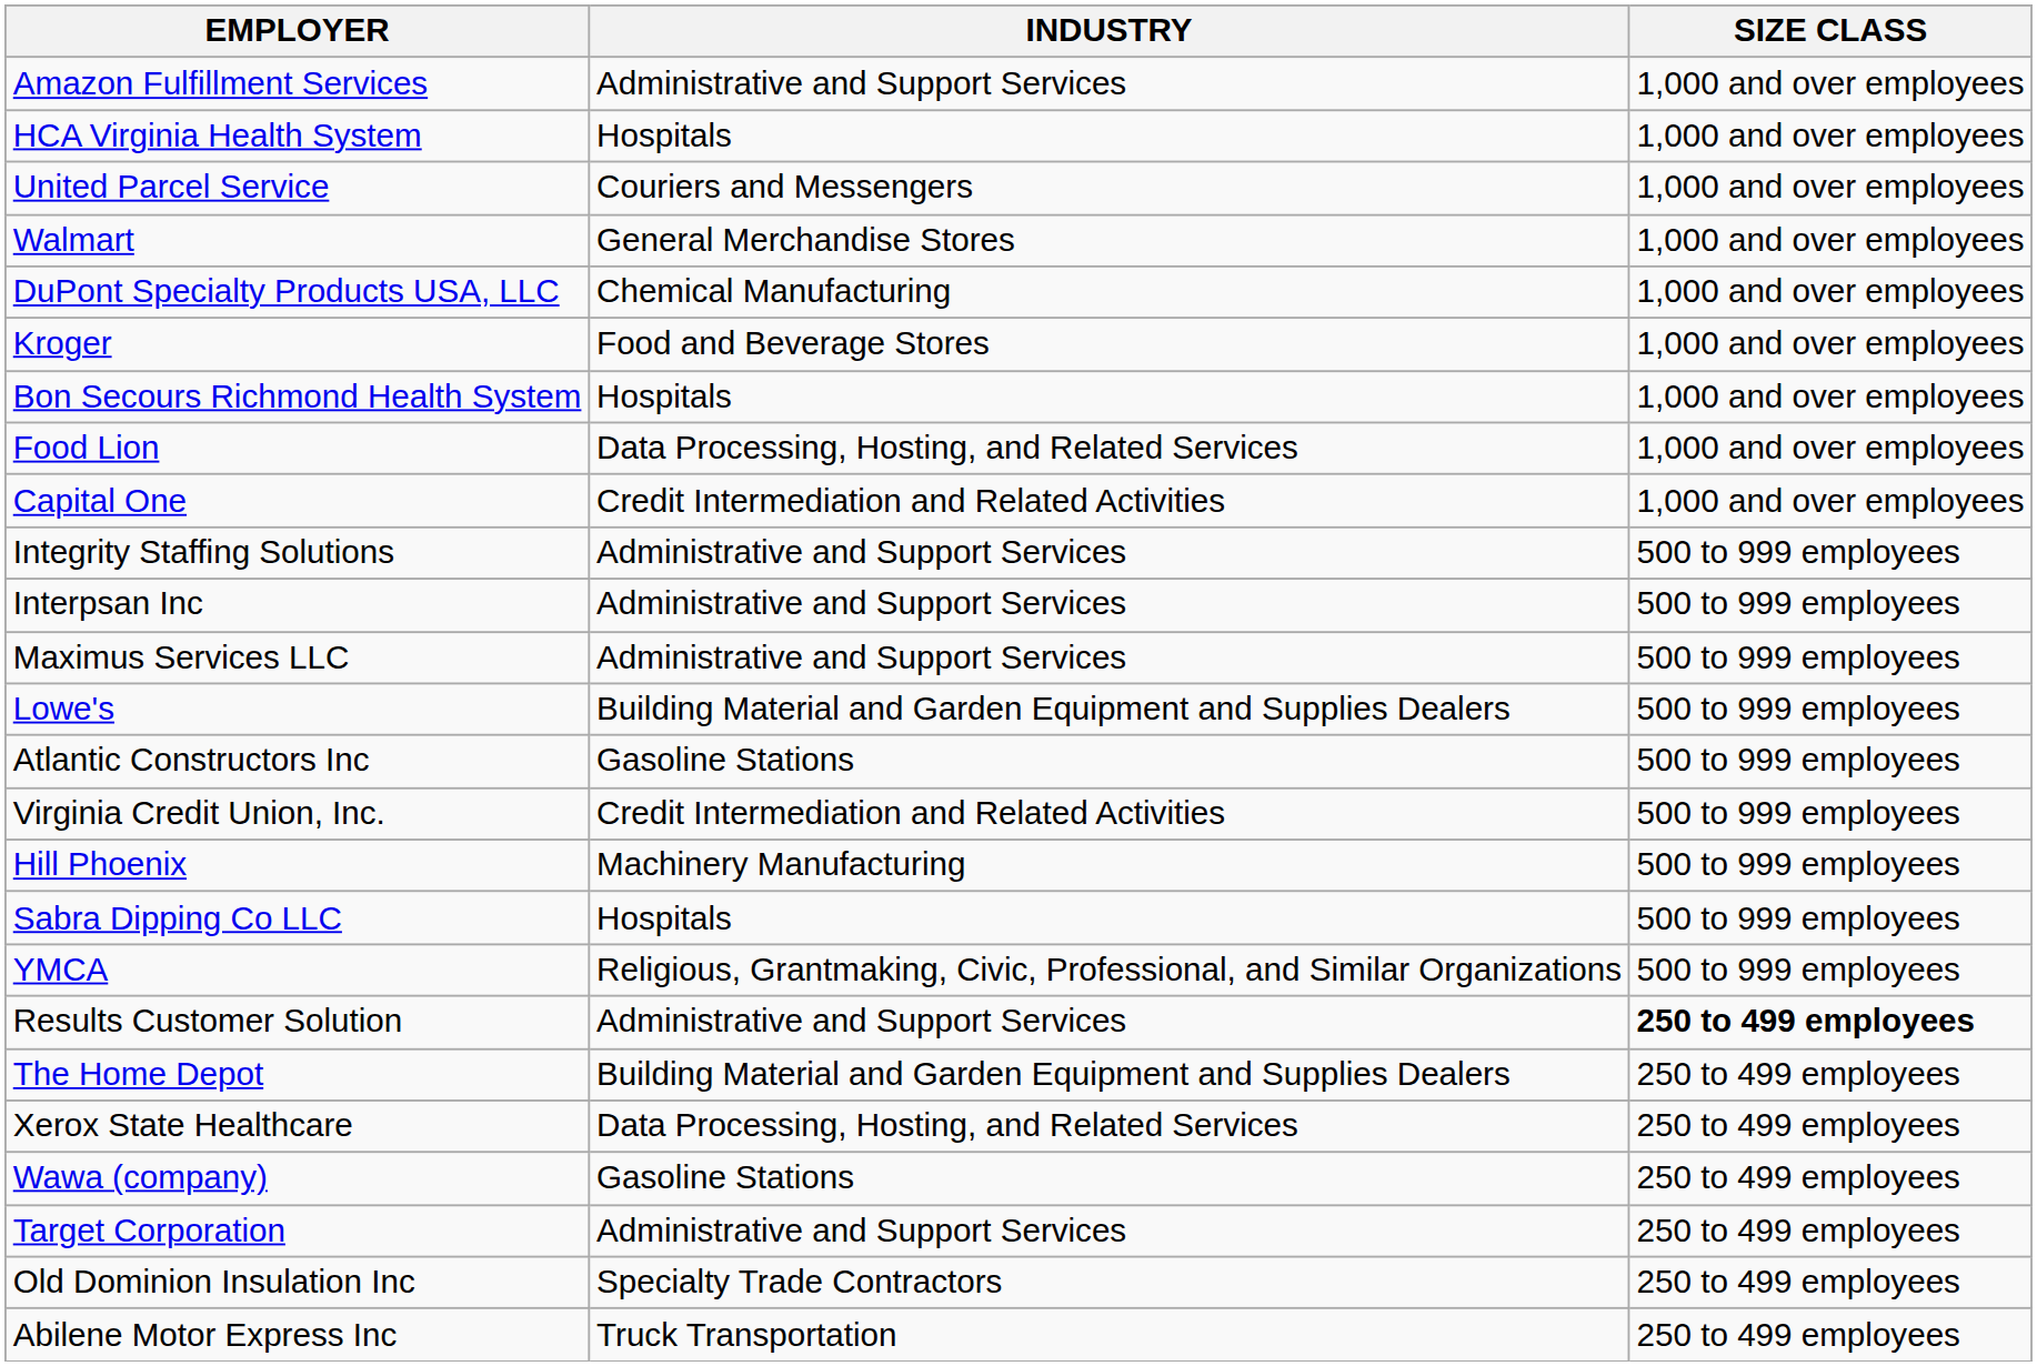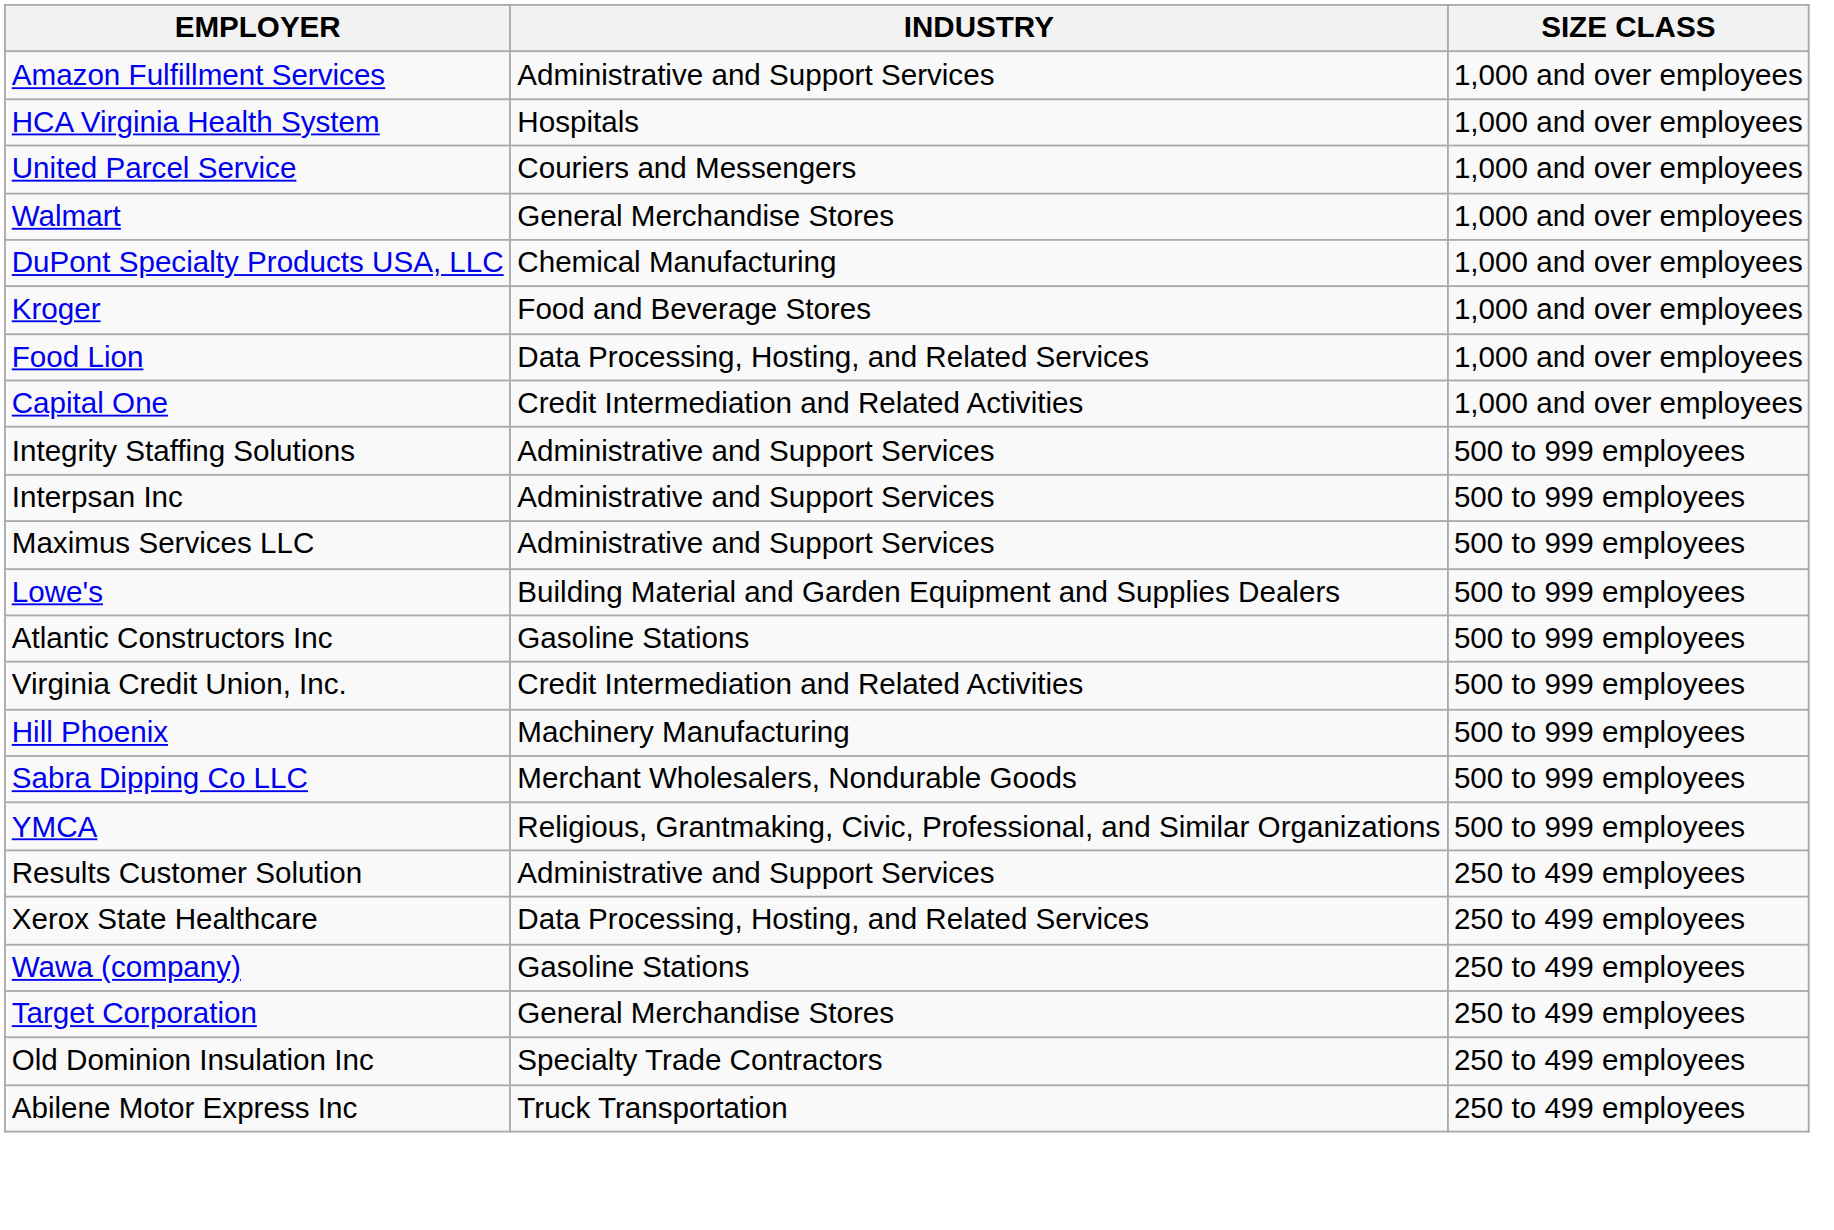- row: Bon Secours Richmond Health System | Hospitals | 1,000 and over employees
Sabra Dipping Co LLC | INDUSTRY: Hospitals -> Merchant Wholesalers, Nondurable Goods
Results Customer Solution | SIZE CLASS: bold -> normal
- row: The Home Depot | Building Material and Garden Equipment and Supplies Dealers | 250 to 499 employees
Target Corporation | INDUSTRY: Administrative and Support Services -> General Merchandise Stores
